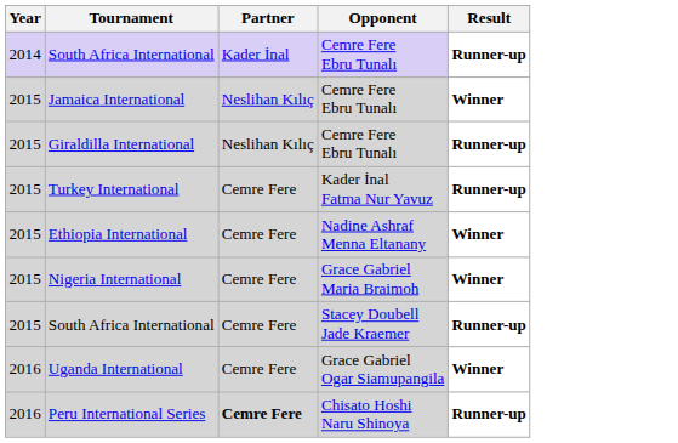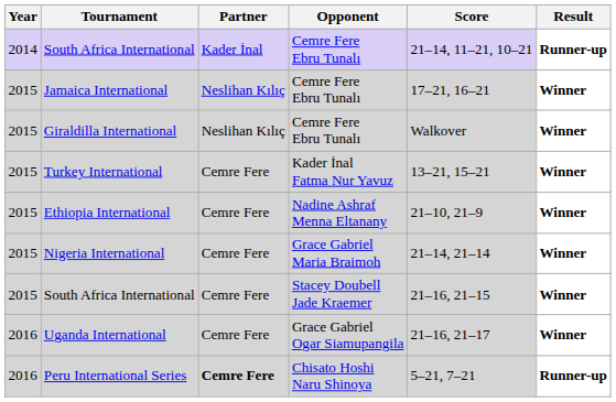+ column: Score | 21–14, 11–21, 10–21 | 17–21, 16–21 | Walkover | 13–21, 15–21 | 21–10, 21–9 | 21–14, 21–14 | 21–16, 21–15 | 21–16, 21–17 | 5–21, 7–21
Giraldilla International | Result: Runner-up -> Winner
Turkey International | Result: Runner-up -> Winner
South Africa International / Stacey Doubell Jade Kraemer | Result: Runner-up -> Winner
